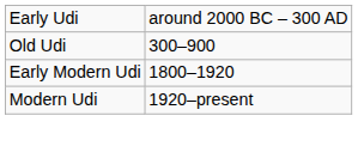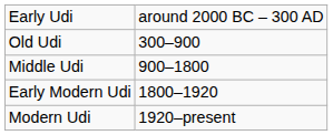+ row: Middle Udi | 900–1800
